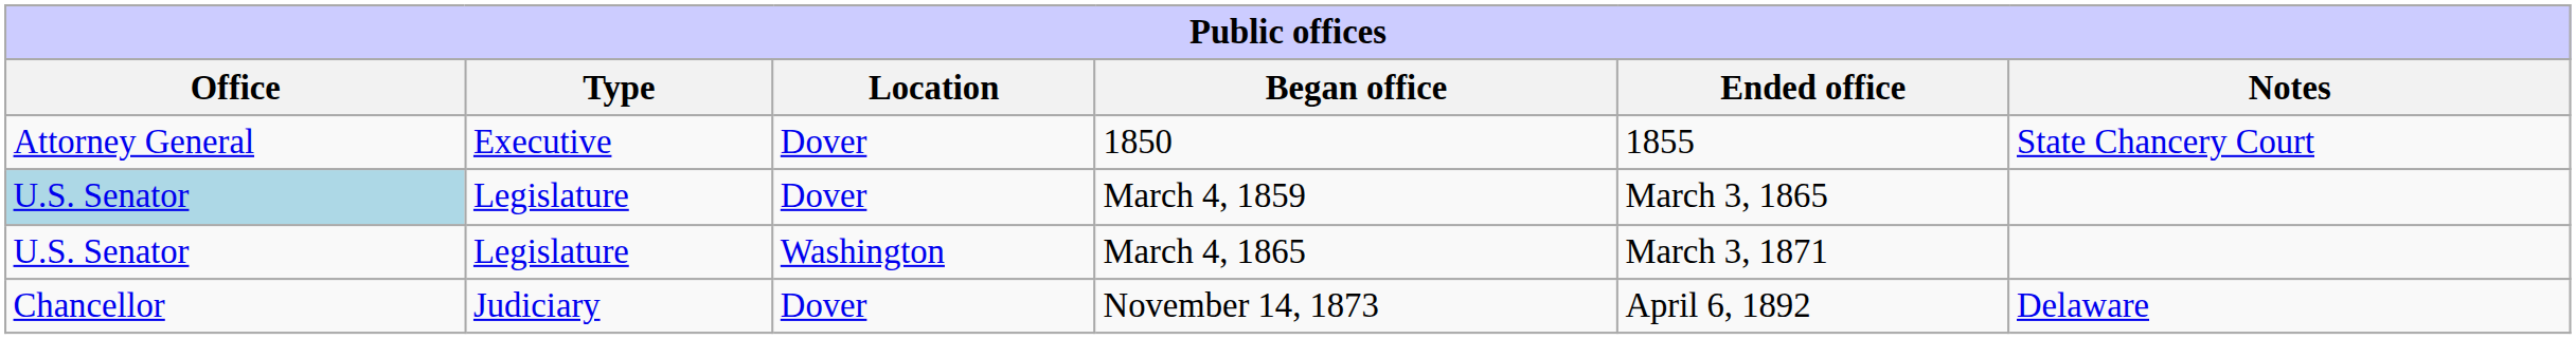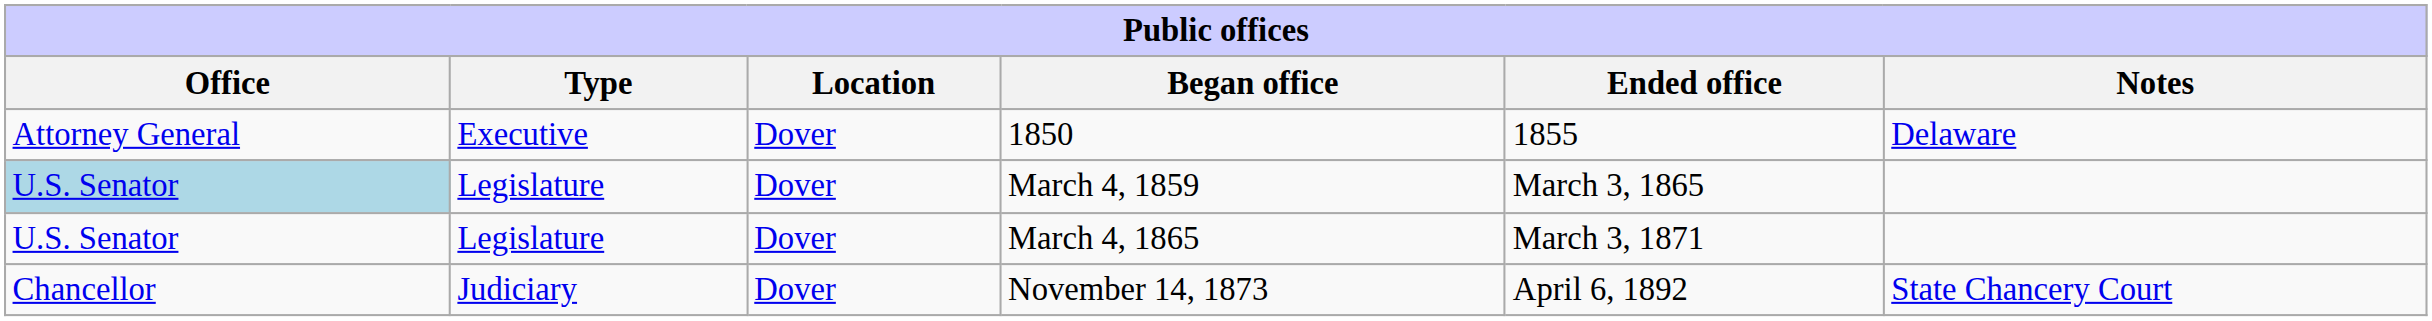1850 | Notes: State Chancery Court -> Delaware
March 4, 1865 | Location: Washington -> Dover
November 14, 1873 | Notes: Delaware -> State Chancery Court
